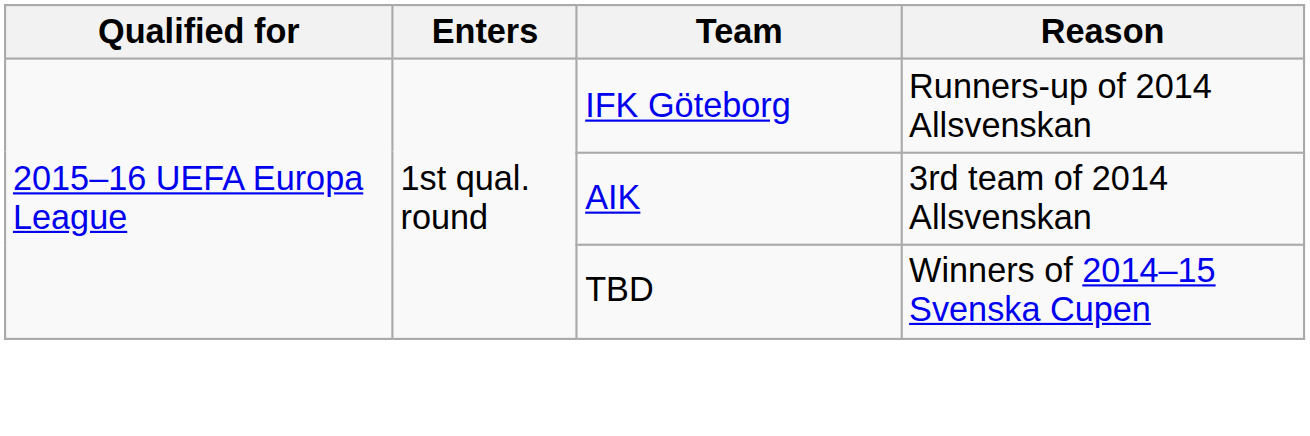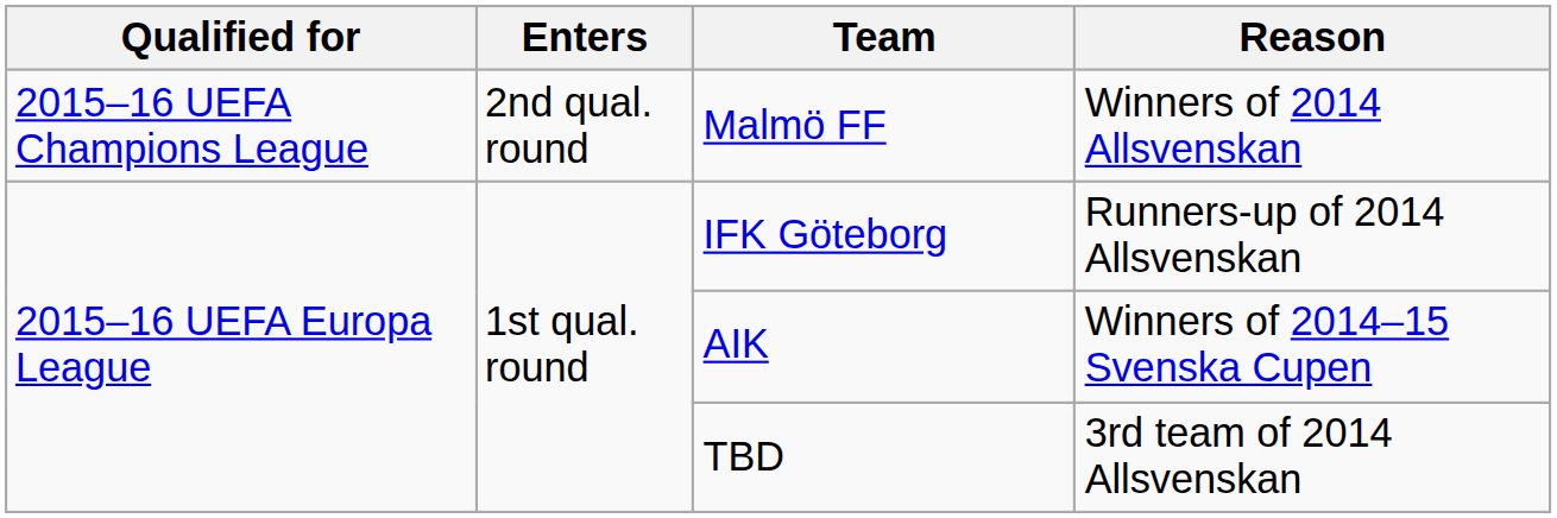+ row: 2015–16 UEFA Champions League | 2nd qual. round | Malmö FF | Winners of 2014 Allsvenskan
AIK | Reason: 3rd team of 2014 Allsvenskan -> Winners of 2014–15 Svenska Cupen
TBD | Reason: Winners of 2014–15 Svenska Cupen -> 3rd team of 2014 Allsvenskan
